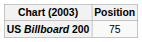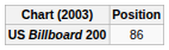US Billboard 200 | Position: 75 -> 86
